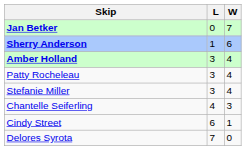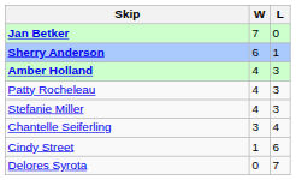columns swapped: W <-> L
